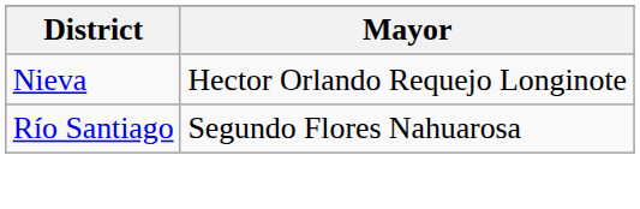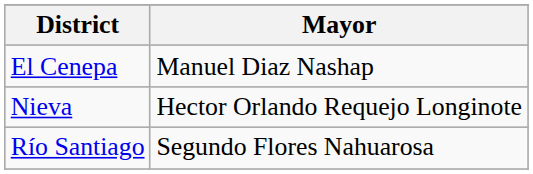+ row: El Cenepa | Manuel Diaz Nashap
